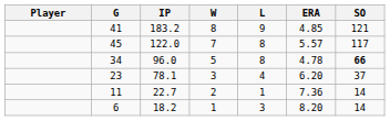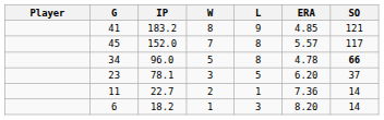45 | IP: 122.0 -> 152.0
23 | L: 4 -> 5
